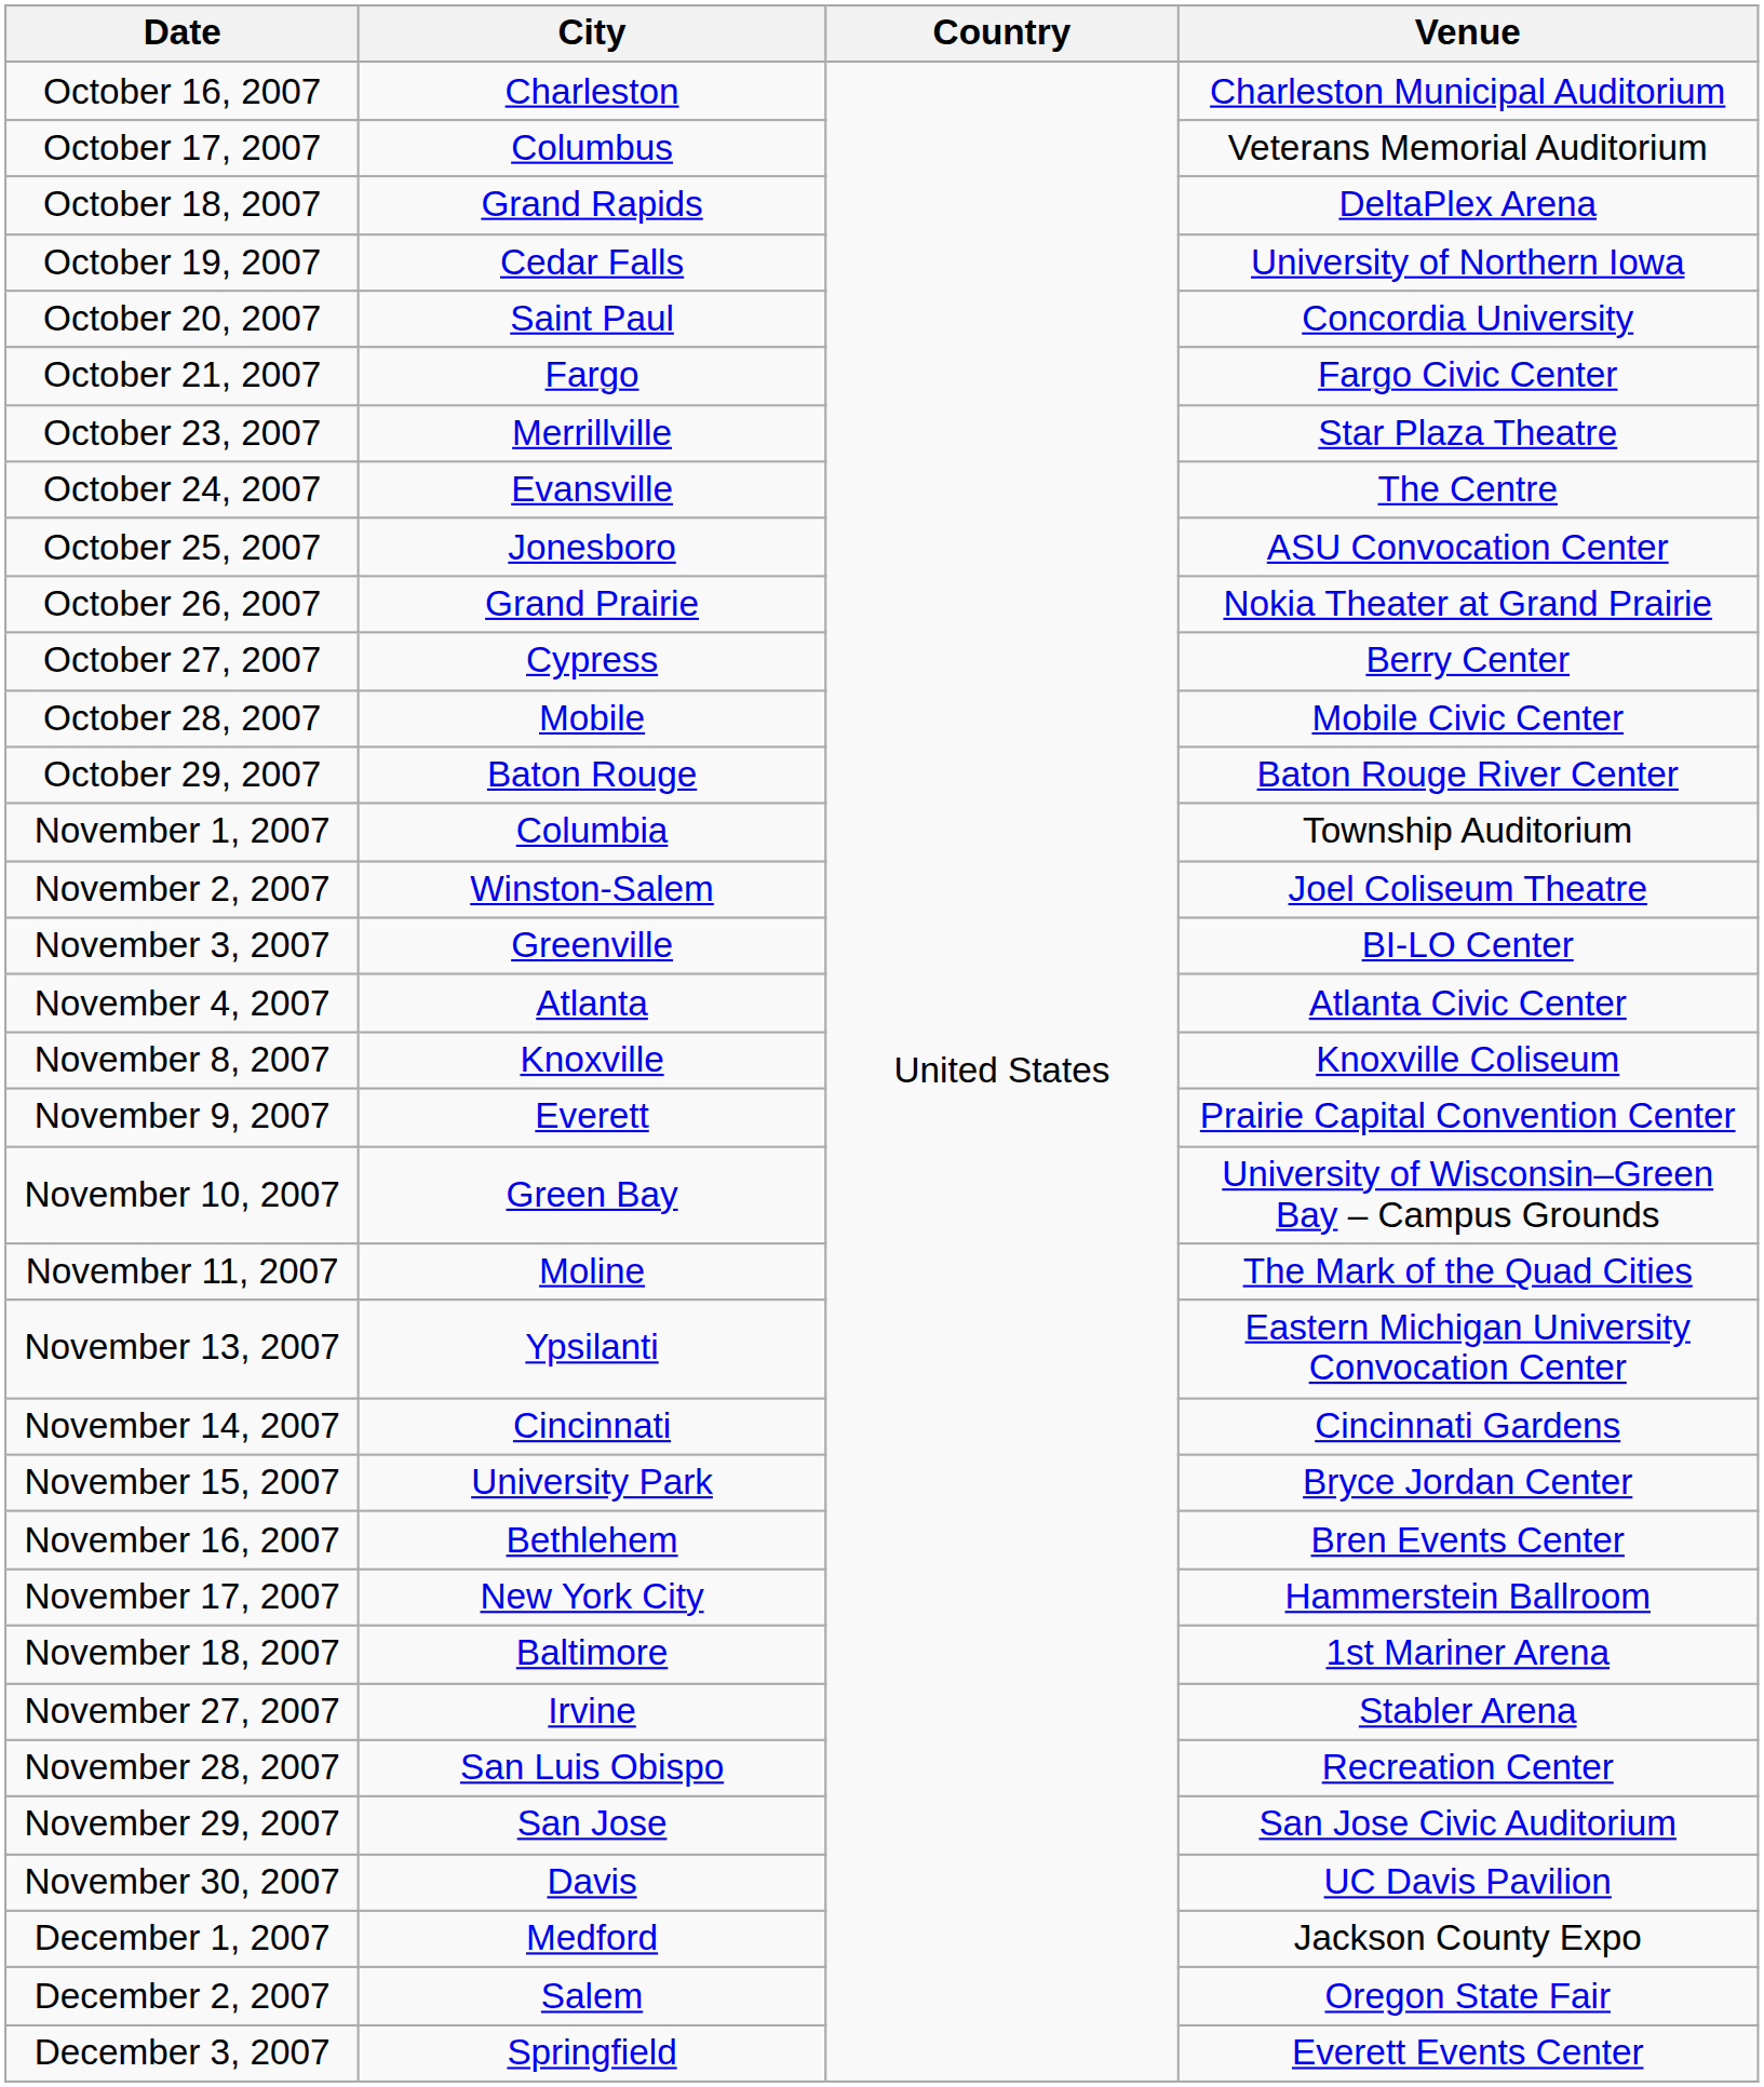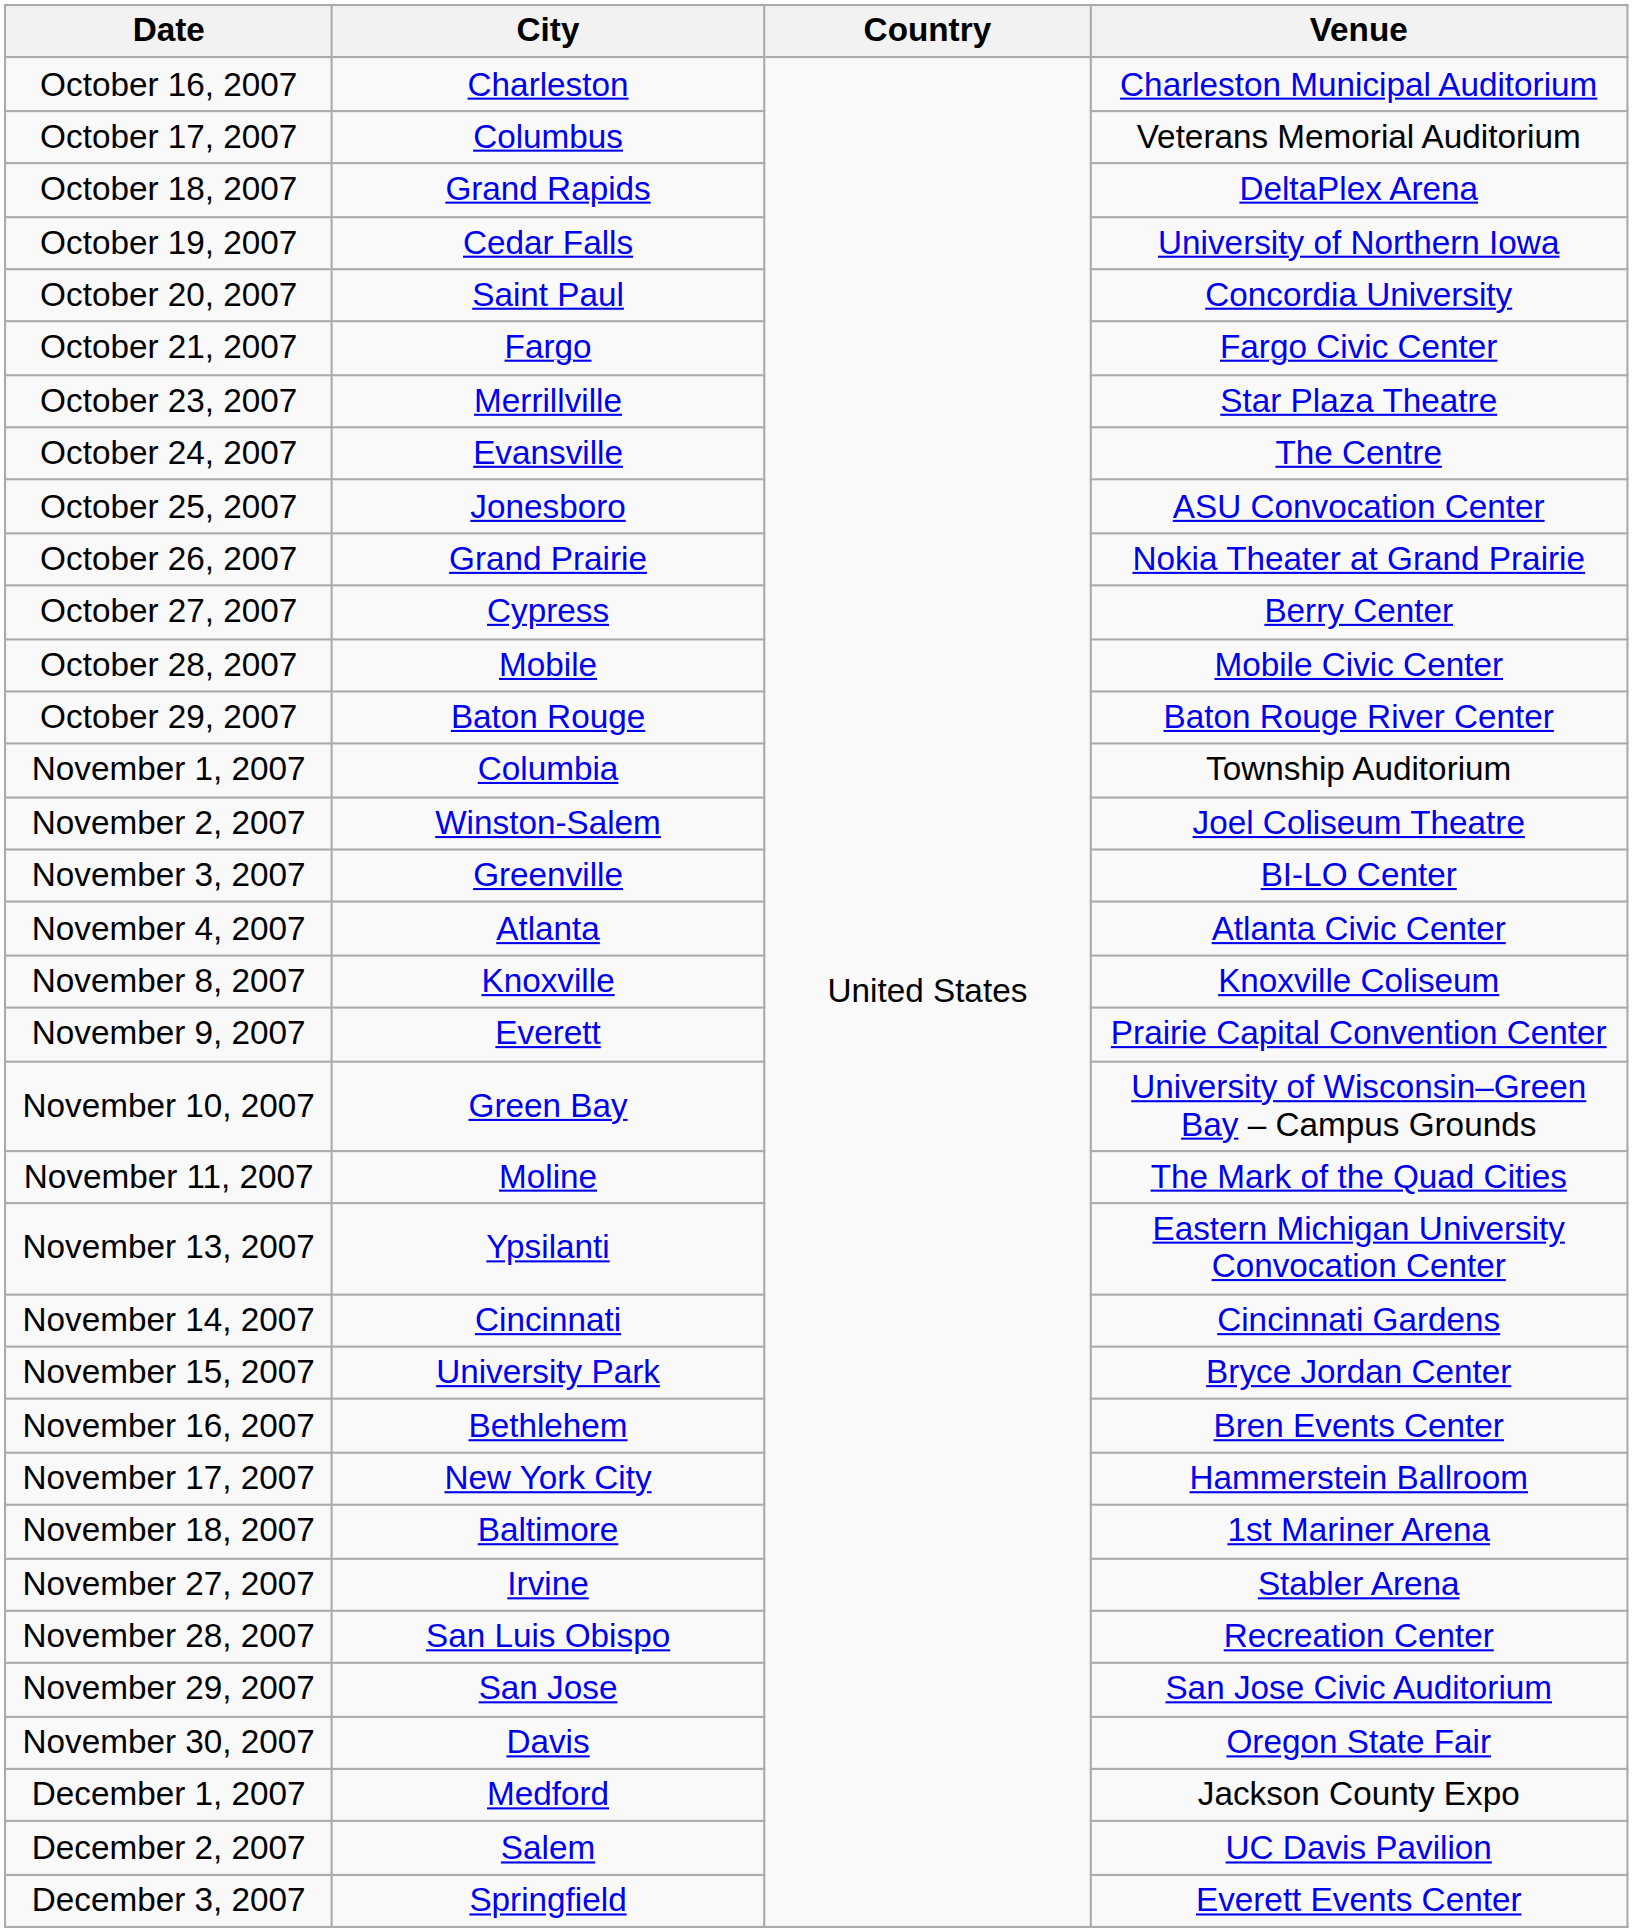November 30, 2007 | Venue: UC Davis Pavilion -> Oregon State Fair
December 2, 2007 | Venue: Oregon State Fair -> UC Davis Pavilion
